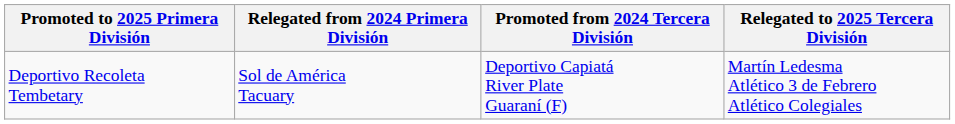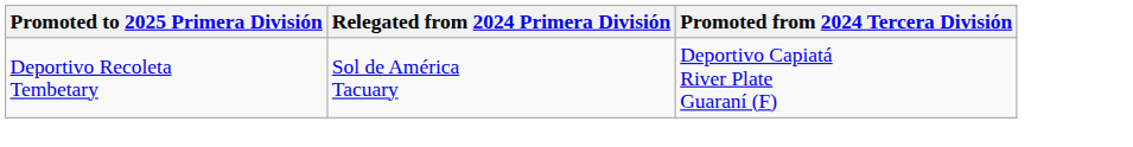- column: Relegated to 2025 Tercera División | Martín Ledesma Atlético 3 de Febrero Atlético Colegiales
